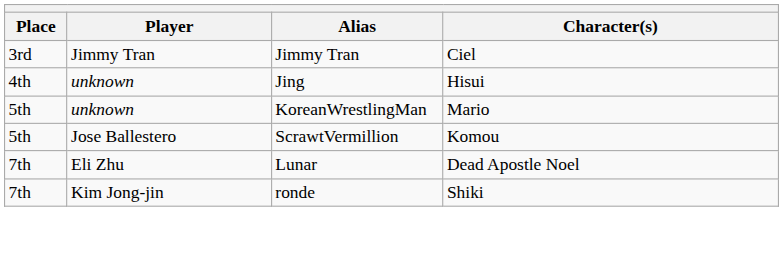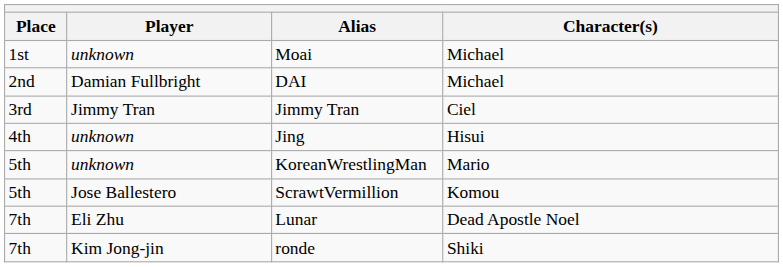+ row: 1st | unknown | Moai | Michael
+ row: 2nd | Damian Fullbright | DAI | Michael
